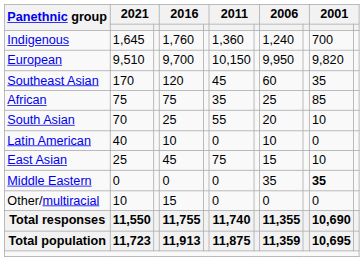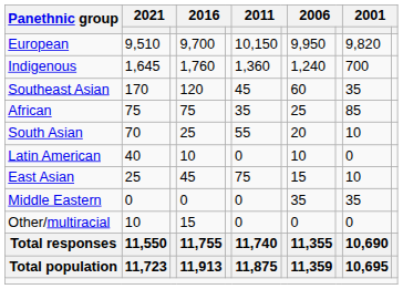rows swapped: European <-> Indigenous
Middle Eastern | column 10: bold -> normal
